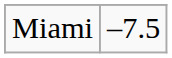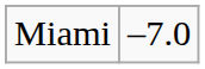Miami | column 2: –7.5 -> –7.0
